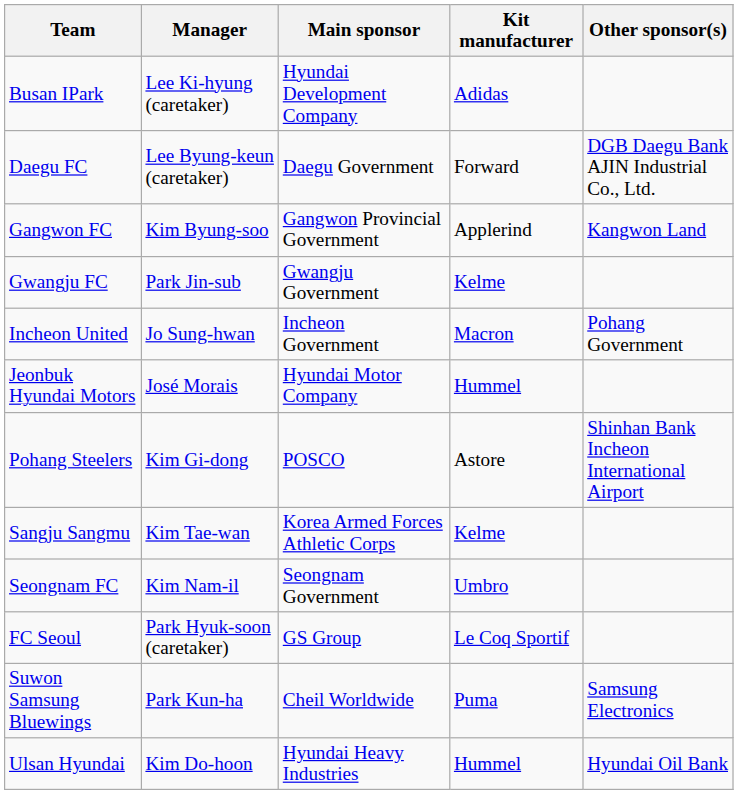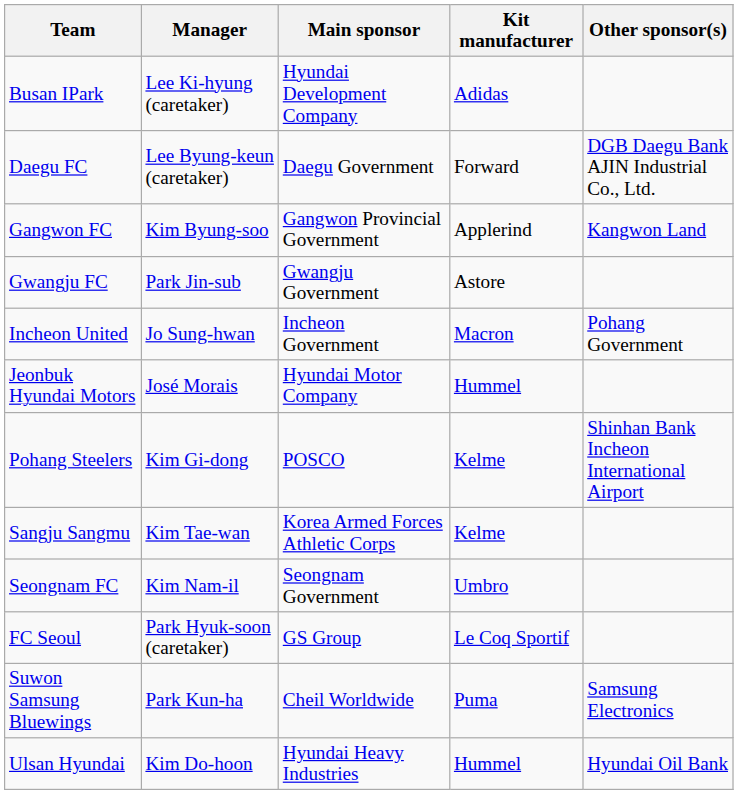Gwangju FC | Kit manufacturer: Kelme -> Astore
Pohang Steelers | Kit manufacturer: Astore -> Kelme
